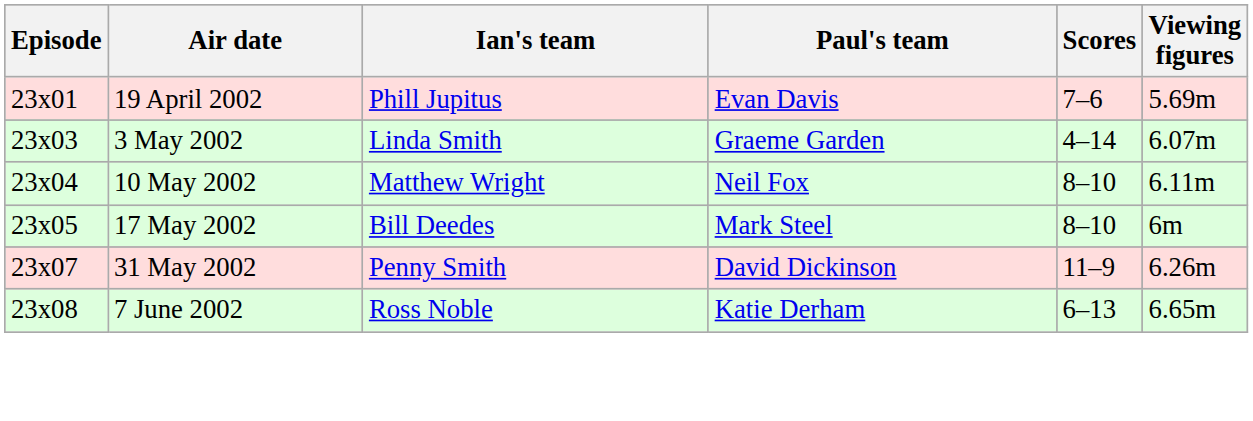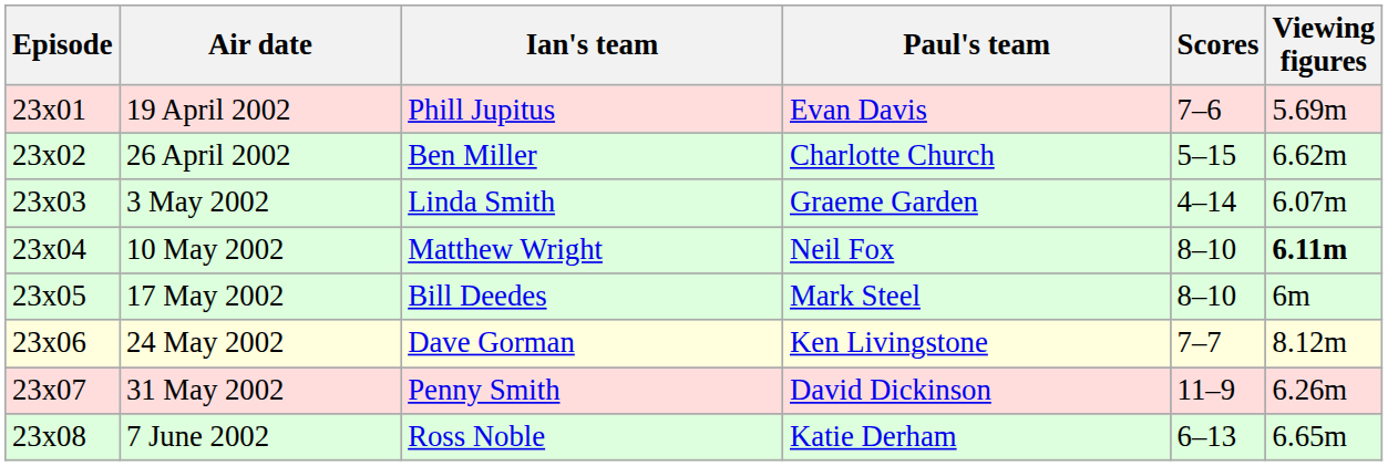+ row: 23x02 | 26 April 2002 | Ben Miller | Charlotte Church | 5–15 | 6.62m
10 May 2002 | Viewing figures: normal -> bold
+ row: 23x06 | 24 May 2002 | Dave Gorman | Ken Livingstone | 7–7 | 8.12m
